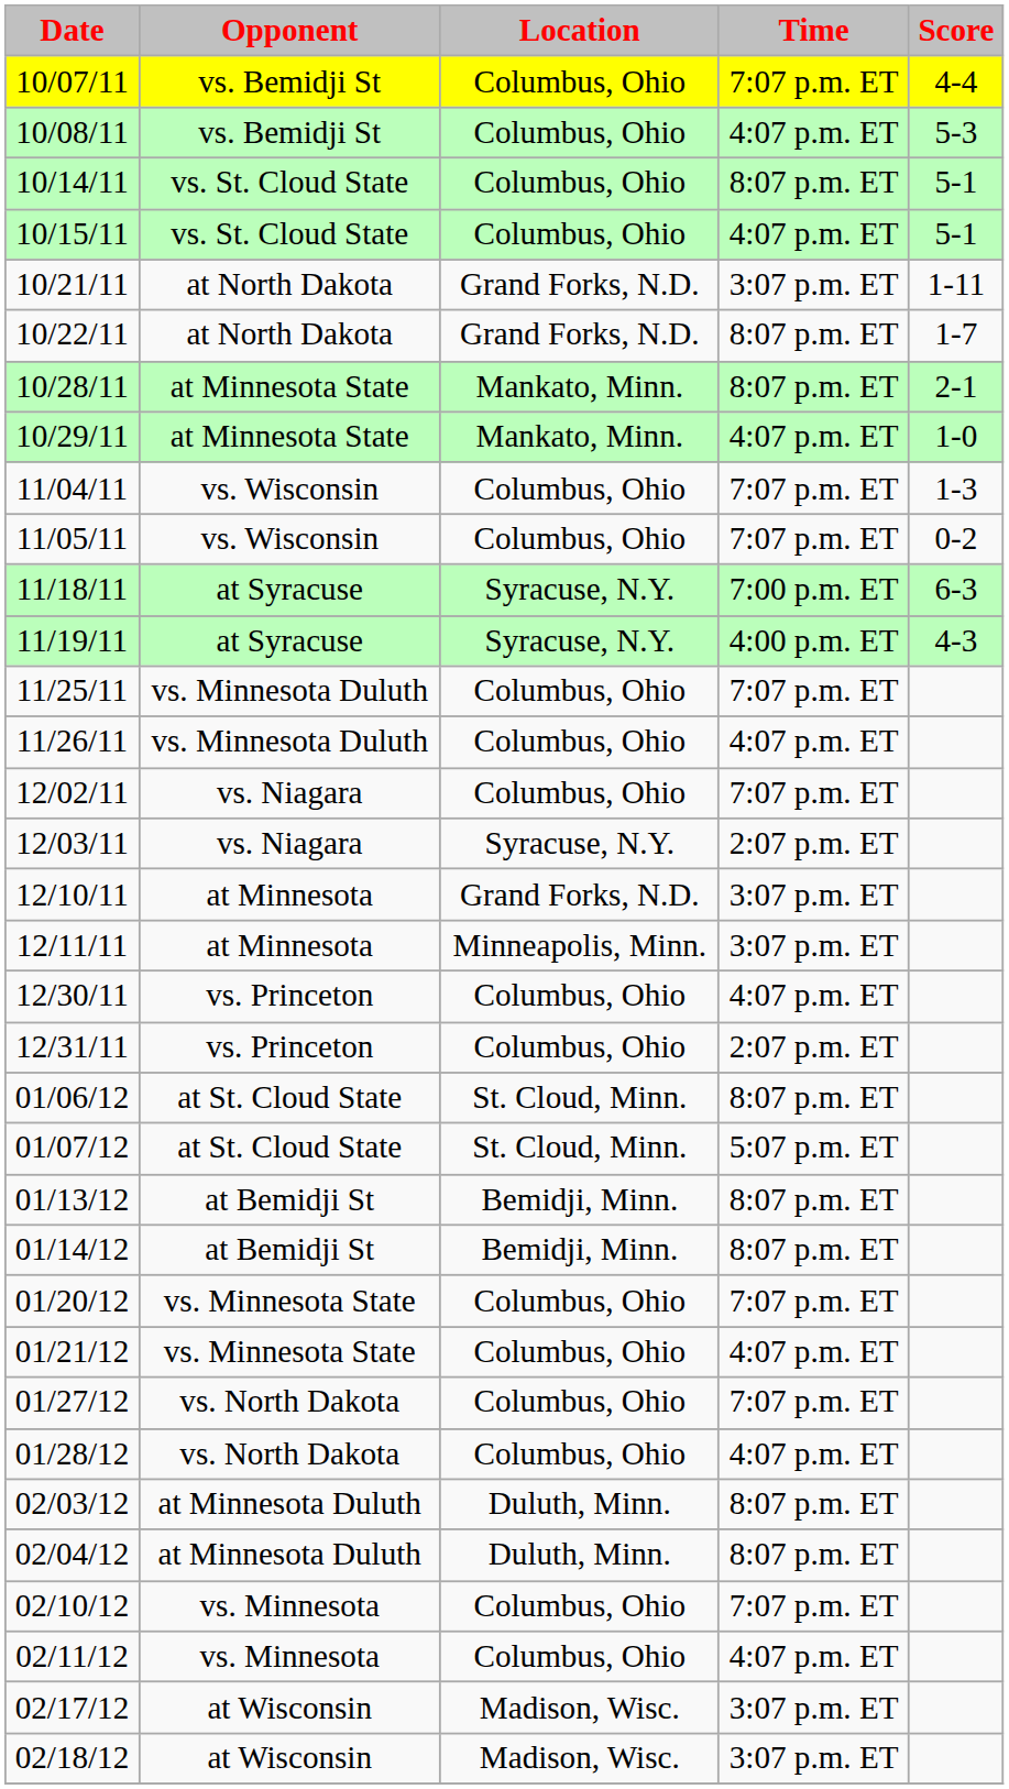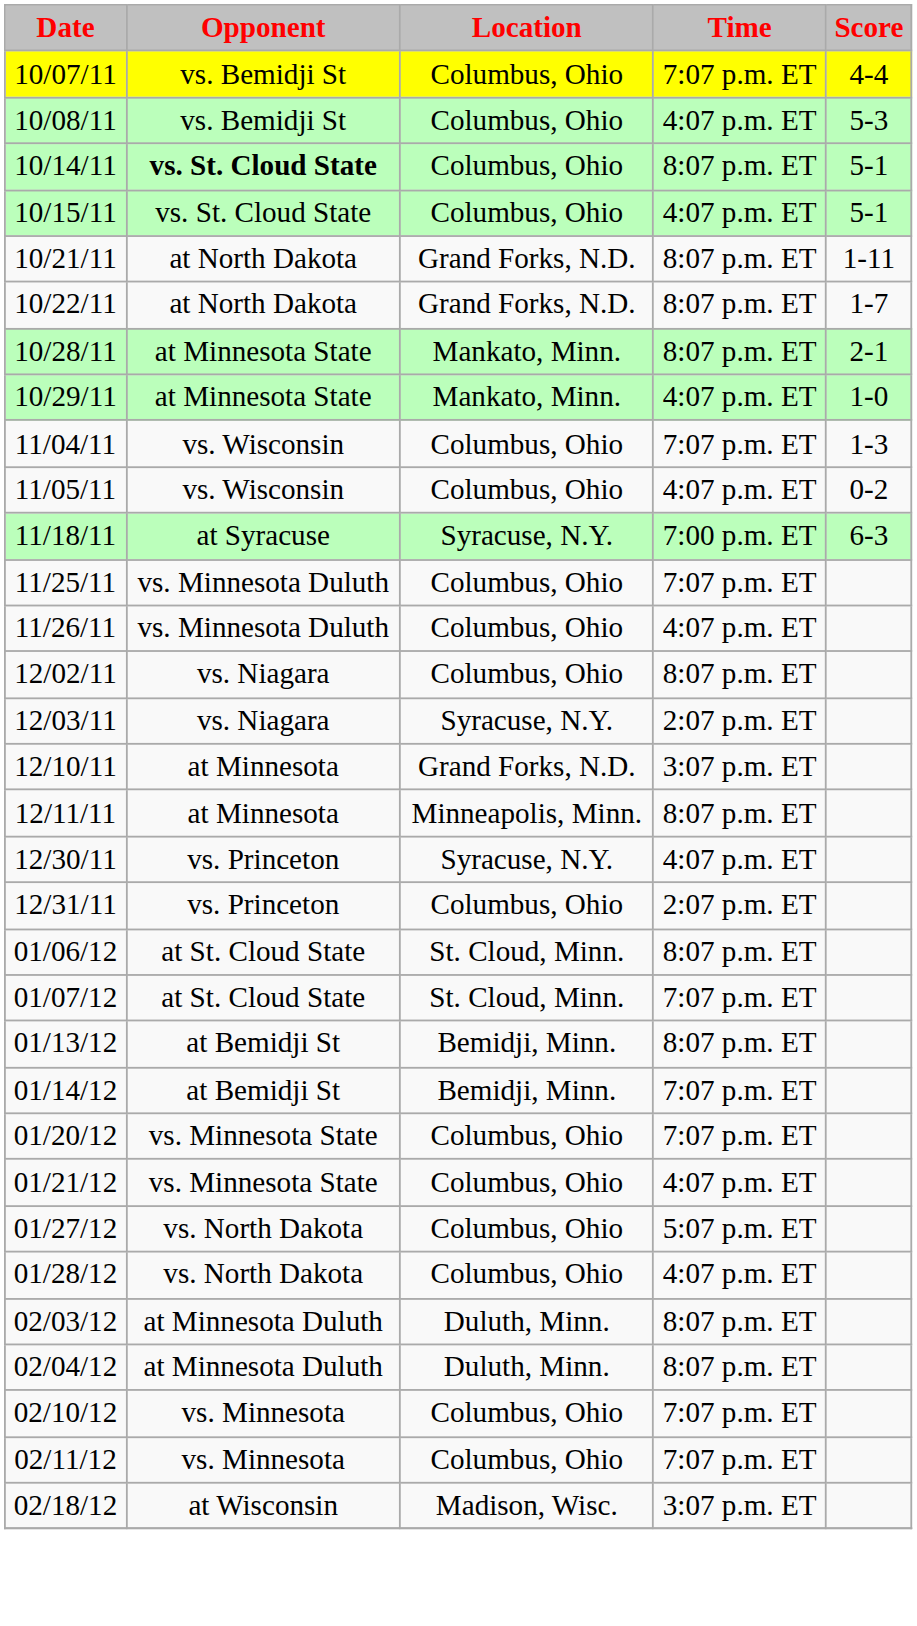10/14/11 | Opponent: normal -> bold
10/21/11 | Time: 3:07 p.m. ET -> 8:07 p.m. ET
11/05/11 | Time: 7:07 p.m. ET -> 4:07 p.m. ET
- row: 11/19/11 | at Syracuse | Syracuse, N.Y. | 4:00 p.m. ET | 4-3
12/02/11 | Time: 7:07 p.m. ET -> 8:07 p.m. ET
12/11/11 | Time: 3:07 p.m. ET -> 8:07 p.m. ET
12/30/11 | Location: Columbus, Ohio -> Syracuse, N.Y.
01/07/12 | Time: 5:07 p.m. ET -> 7:07 p.m. ET
01/14/12 | Time: 8:07 p.m. ET -> 7:07 p.m. ET
01/27/12 | Time: 7:07 p.m. ET -> 5:07 p.m. ET
02/11/12 | Time: 4:07 p.m. ET -> 7:07 p.m. ET
- row: 02/17/12 | at Wisconsin | Madison, Wisc. | 3:07 p.m. ET
